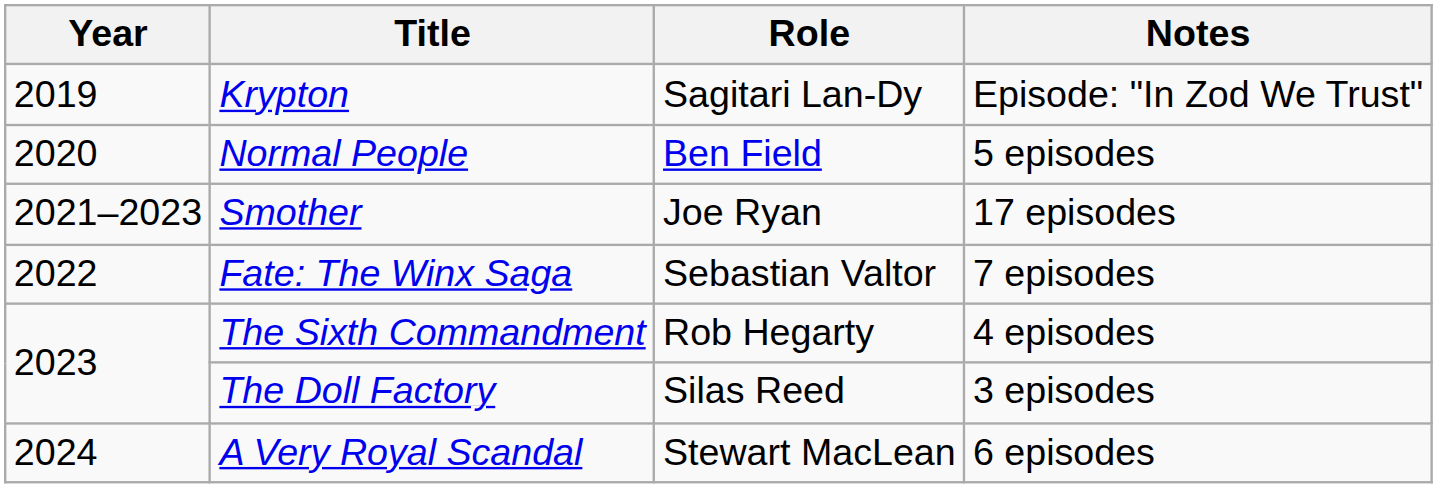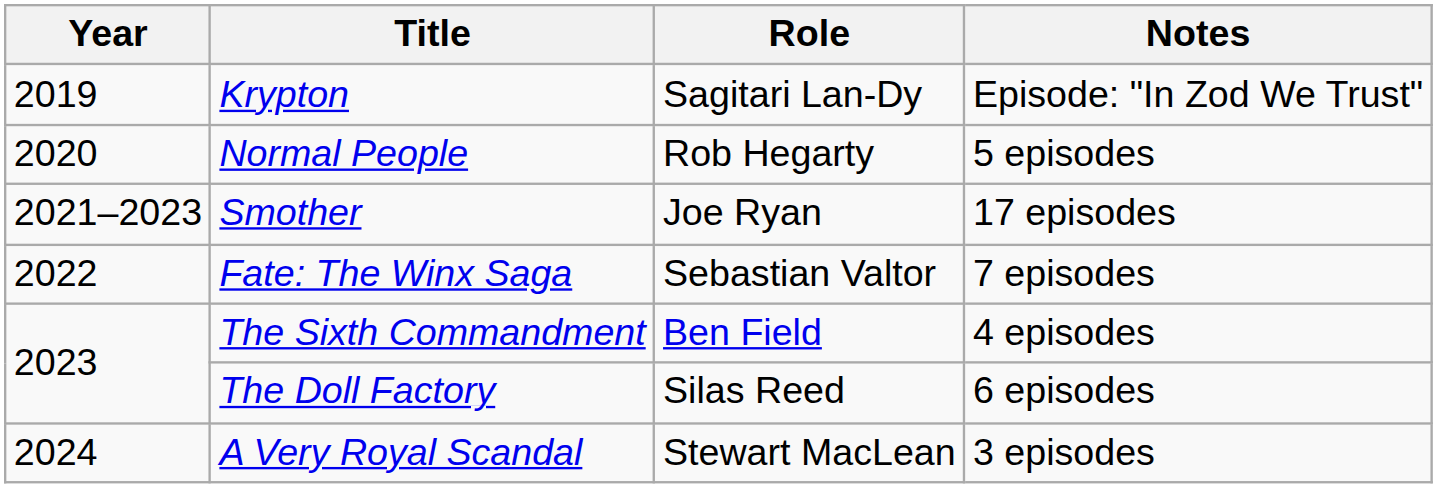Normal People | Role: Ben Field -> Rob Hegarty
The Sixth Commandment | Role: Rob Hegarty -> Ben Field
The Doll Factory | Notes: 3 episodes -> 6 episodes
A Very Royal Scandal | Notes: 6 episodes -> 3 episodes
